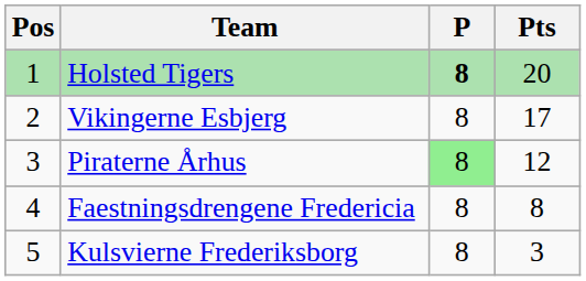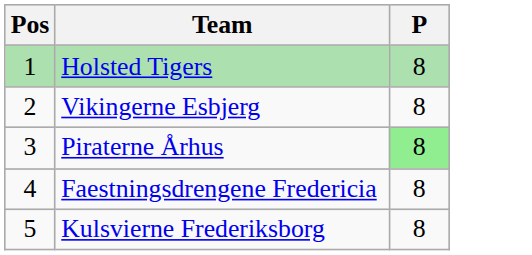- column: Pts | 20 | 17 | 12 | 8 | 3
Holsted Tigers | P: bold -> normal
